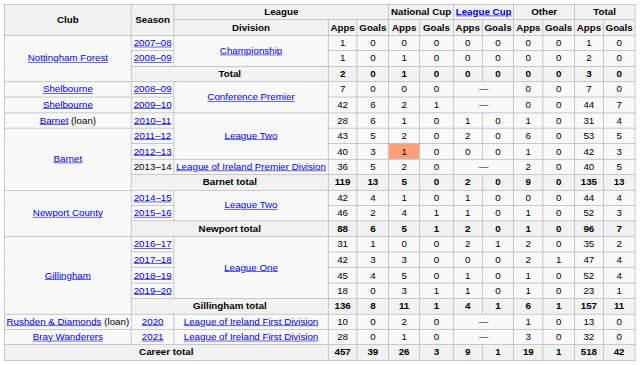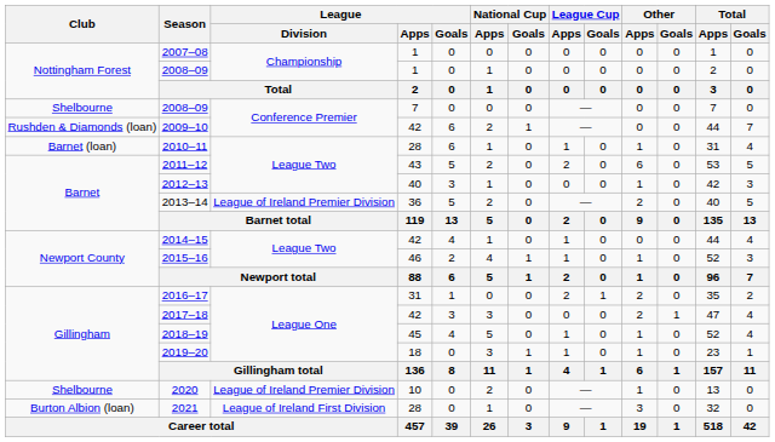2009–10 | Club: Shelbourne -> Rushden & Diamonds (loan)
2012–13 | National Cup / Apps: lightsalmon background -> no background
2020 | Club: Rushden & Diamonds (loan) -> Shelbourne
2020 | League / Division: League of Ireland First Division -> League of Ireland Premier Division
2021 | Club: Bray Wanderers -> Burton Albion (loan)
